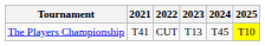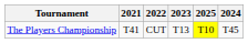columns swapped: 2024 <-> 2025
